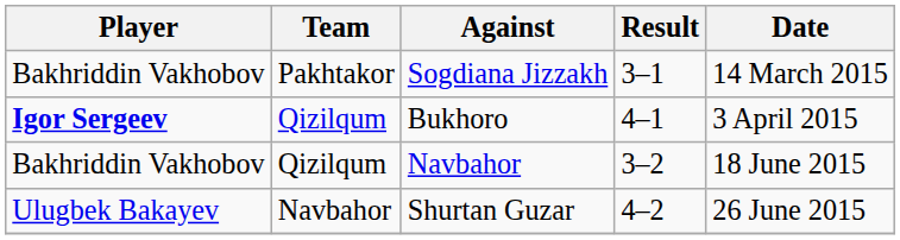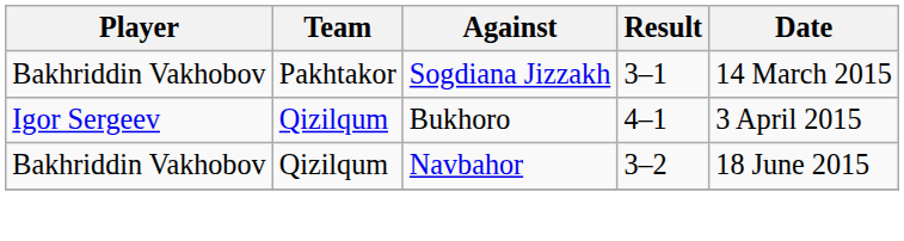Bukhoro | Player: bold -> normal
- row: Ulugbek Bakayev | Navbahor | Shurtan Guzar | 4–2 | 26 June 2015
